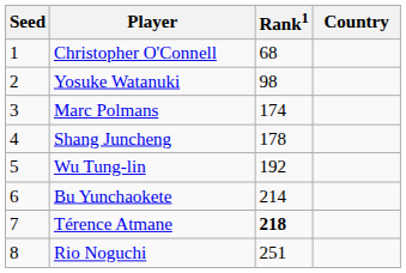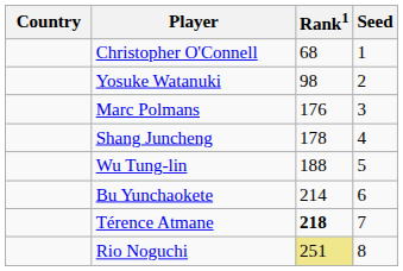columns swapped: Country <-> Seed
Marc Polmans | Rank1: 174 -> 176
Wu Tung-lin | Rank1: 192 -> 188
Rio Noguchi | Rank1: no background -> khaki background
